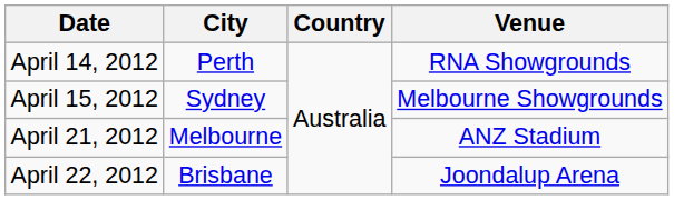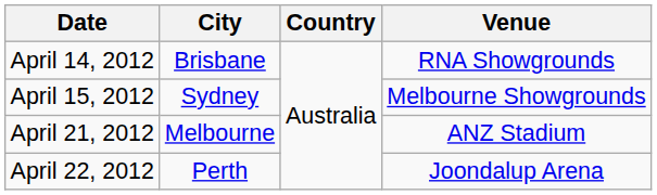April 14, 2012 | City: Perth -> Brisbane
April 22, 2012 | City: Brisbane -> Perth
